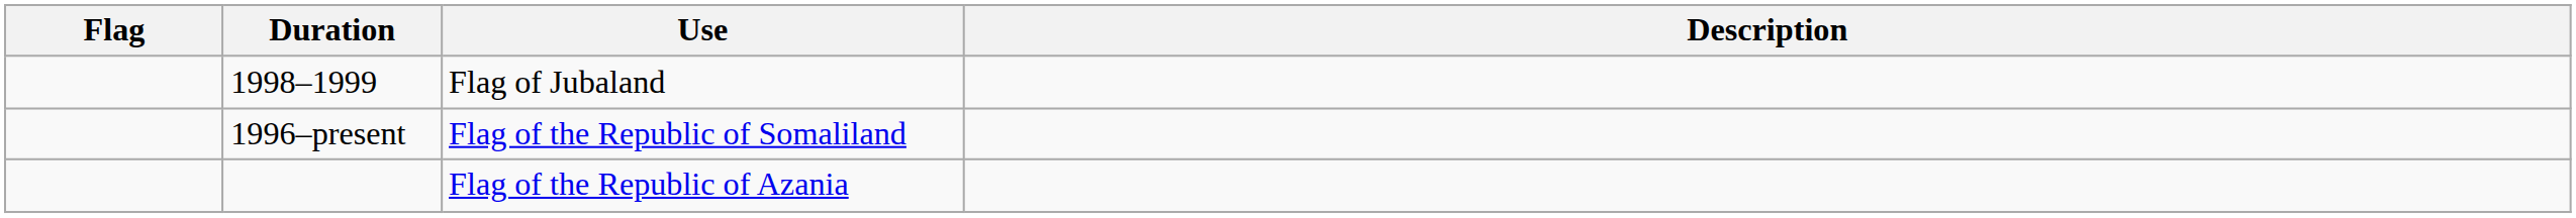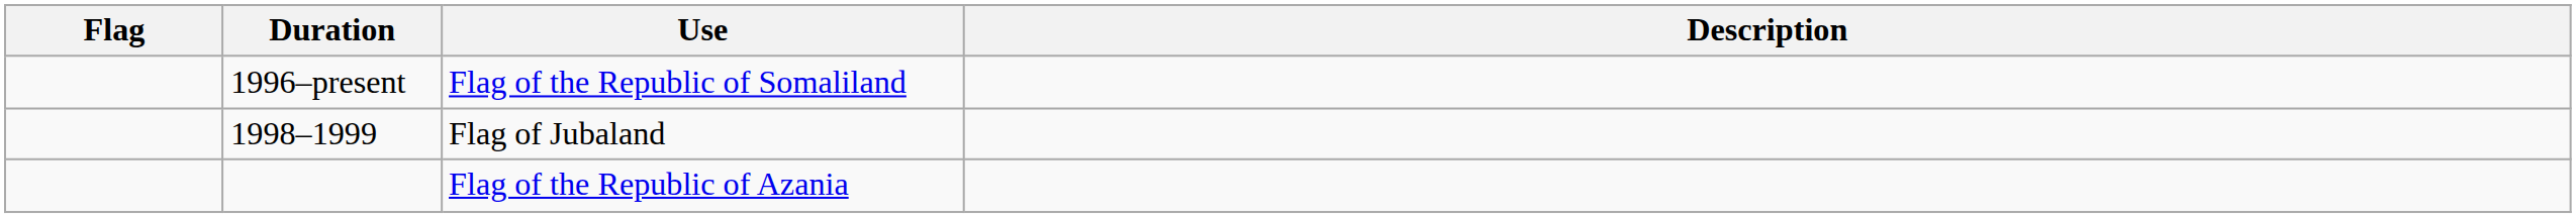rows swapped: Flag of Jubaland <-> Flag of the Republic of Somaliland
